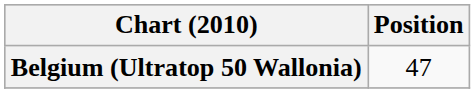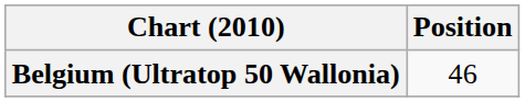Belgium (Ultratop 50 Wallonia) | Position: 47 -> 46
